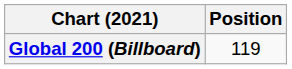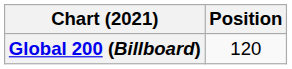Global 200 (Billboard) | Position: 119 -> 120
